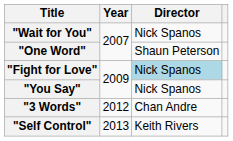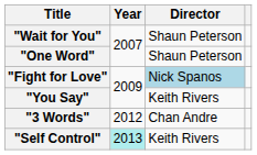"Wait for You" | Director: Nick Spanos -> Shaun Peterson
"You Say" | Director: Nick Spanos -> Keith Rivers
"Self Control" | Year: no background -> paleturquoise background
